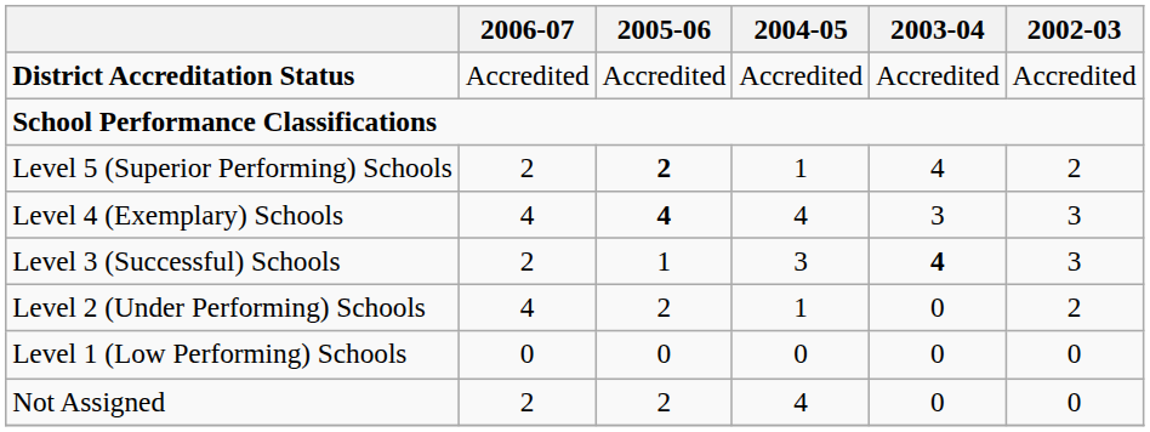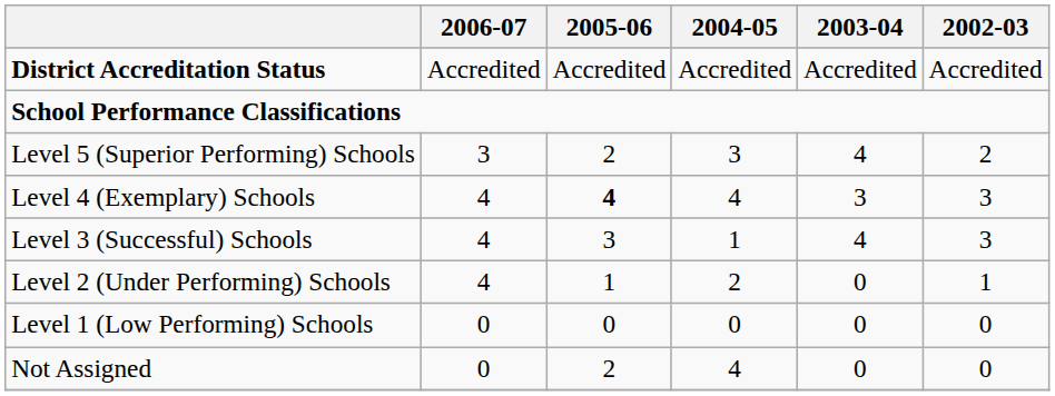Level 5 (Superior Performing) Schools | 2006-07: 2 -> 3
Level 5 (Superior Performing) Schools | 2005-06: bold -> normal
Level 5 (Superior Performing) Schools | 2004-05: 1 -> 3
Level 3 (Successful) Schools | 2006-07: 2 -> 4
Level 3 (Successful) Schools | 2005-06: 1 -> 3
Level 3 (Successful) Schools | 2004-05: 3 -> 1
Level 3 (Successful) Schools | 2003-04: bold -> normal
Level 2 (Under Performing) Schools | 2005-06: 2 -> 1
Level 2 (Under Performing) Schools | 2004-05: 1 -> 2
Level 2 (Under Performing) Schools | 2002-03: 2 -> 1
Not Assigned | 2006-07: 2 -> 0
